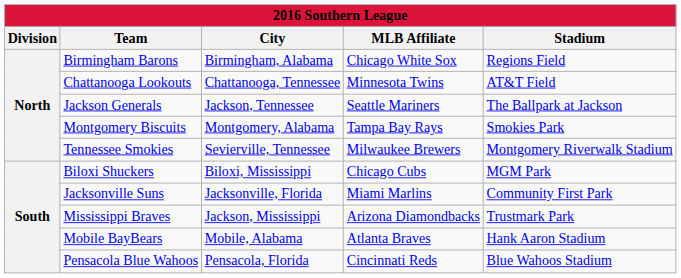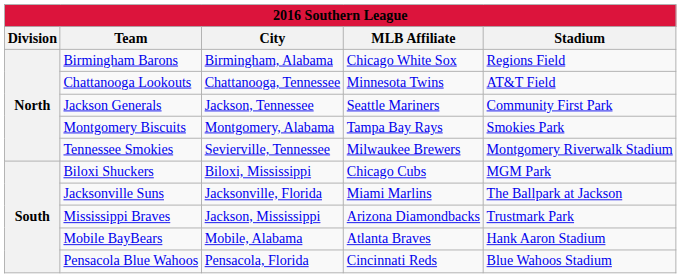Jackson Generals | Stadium: The Ballpark at Jackson -> Community First Park
Jacksonville Suns | Stadium: Community First Park -> The Ballpark at Jackson
